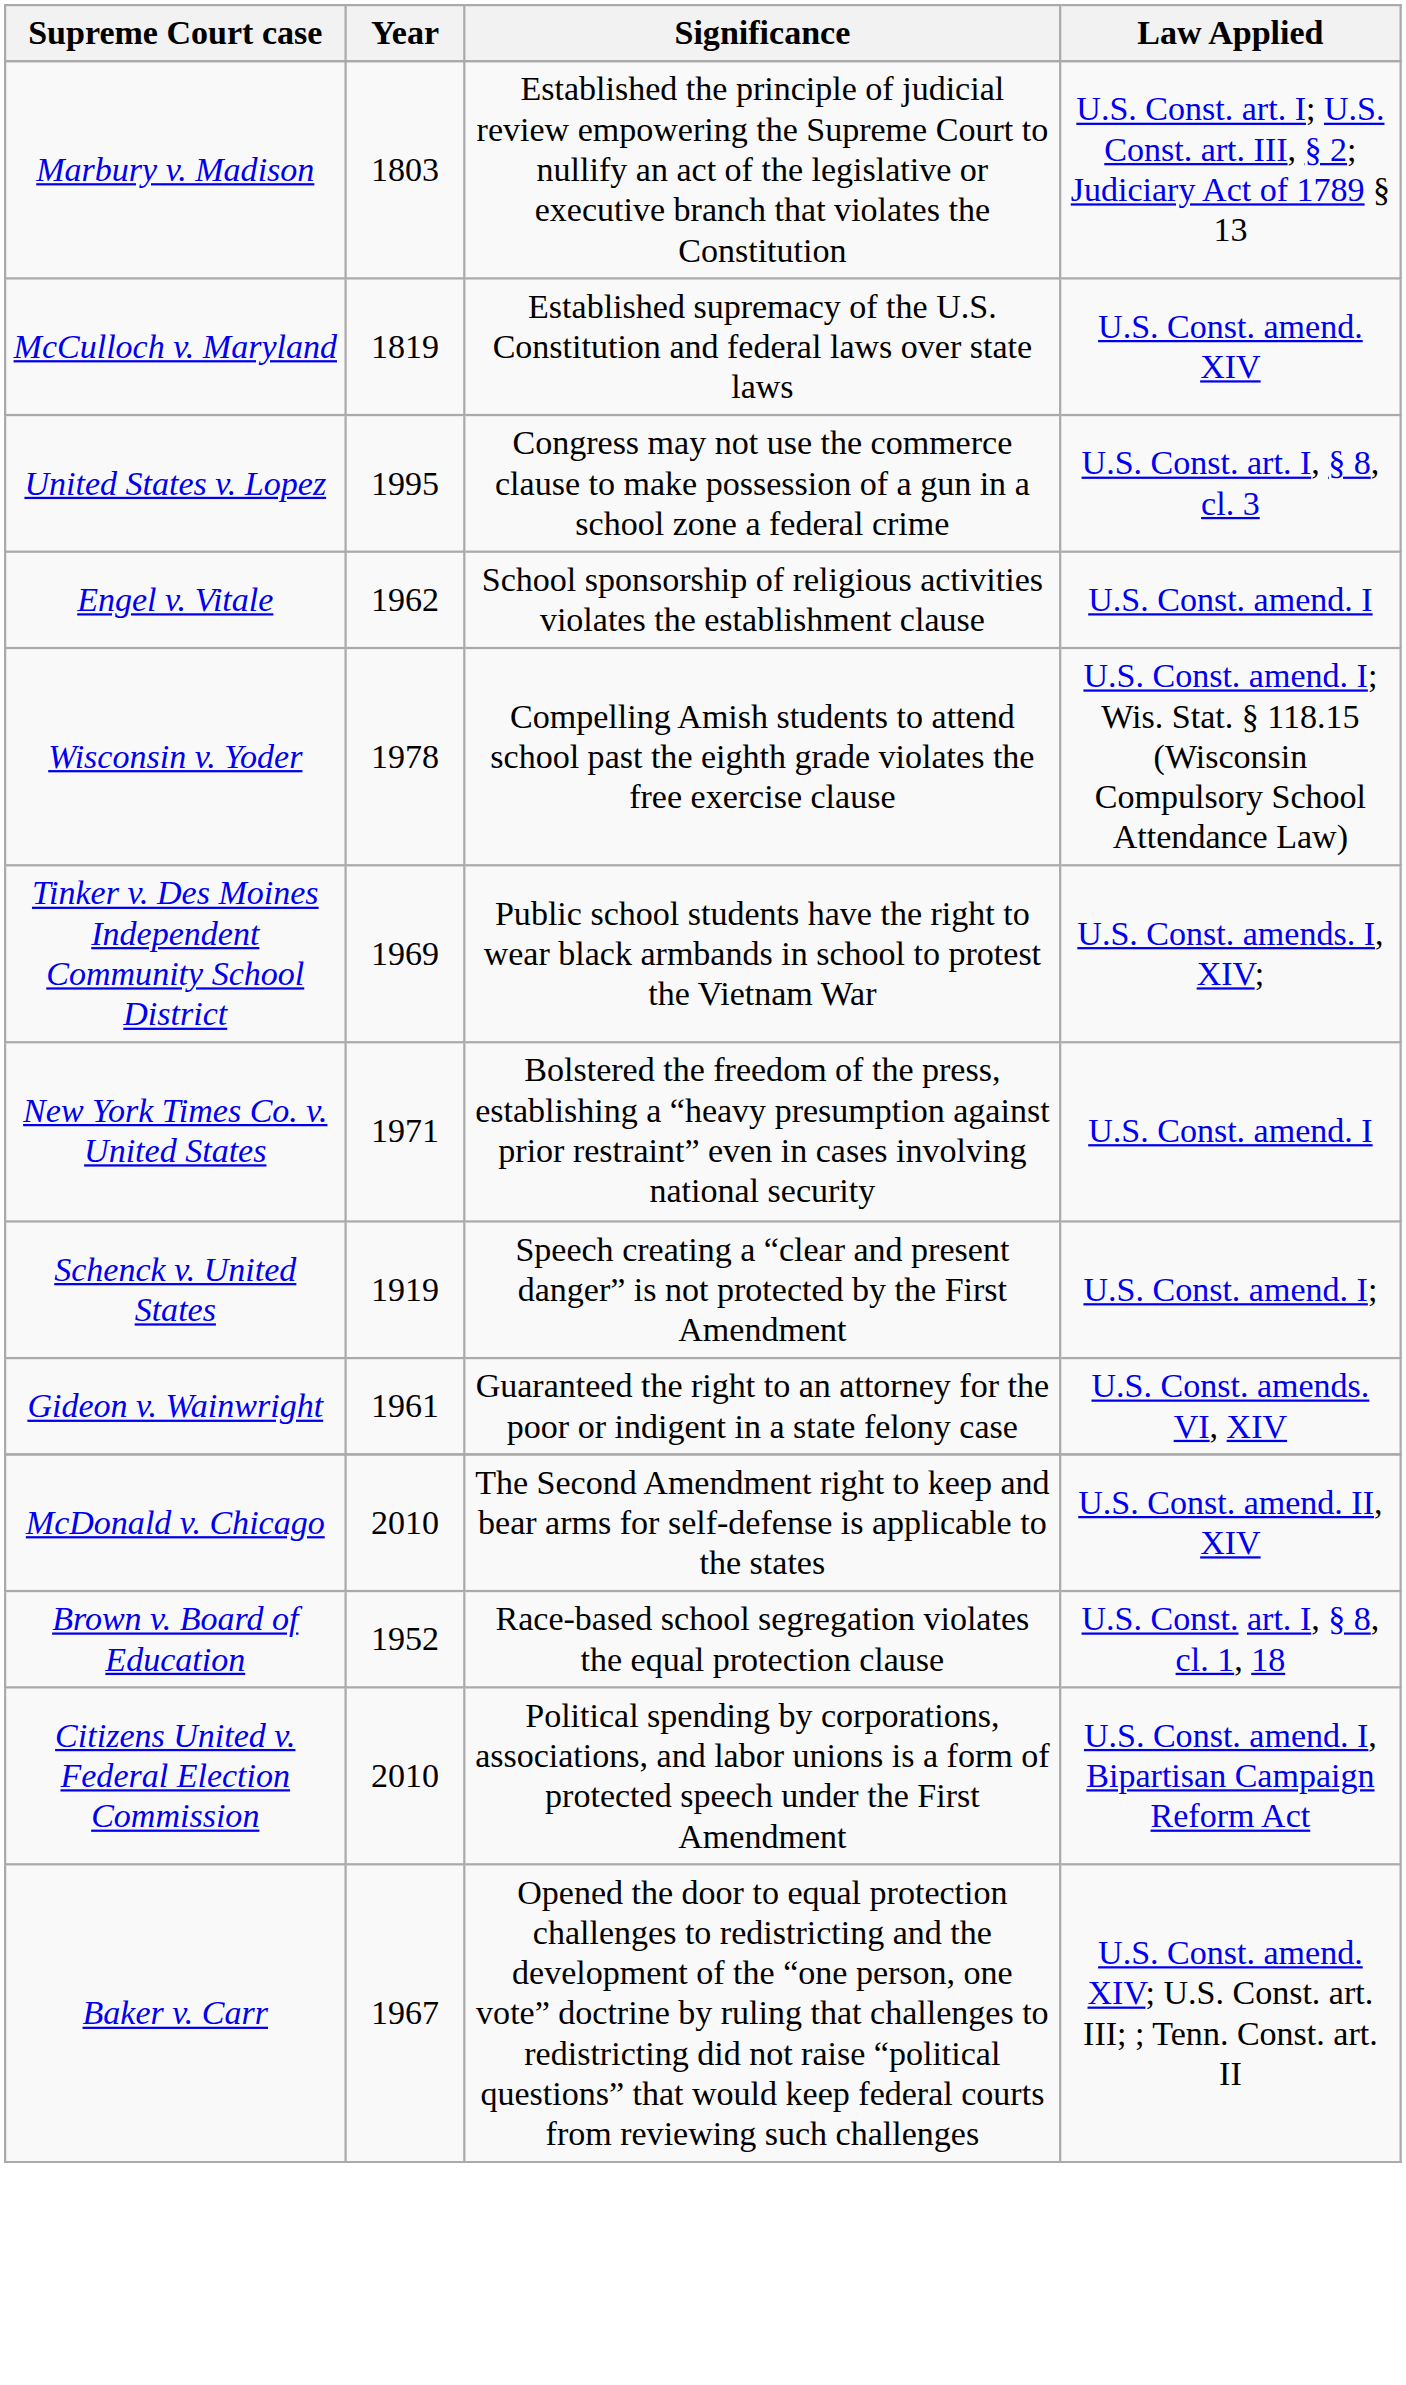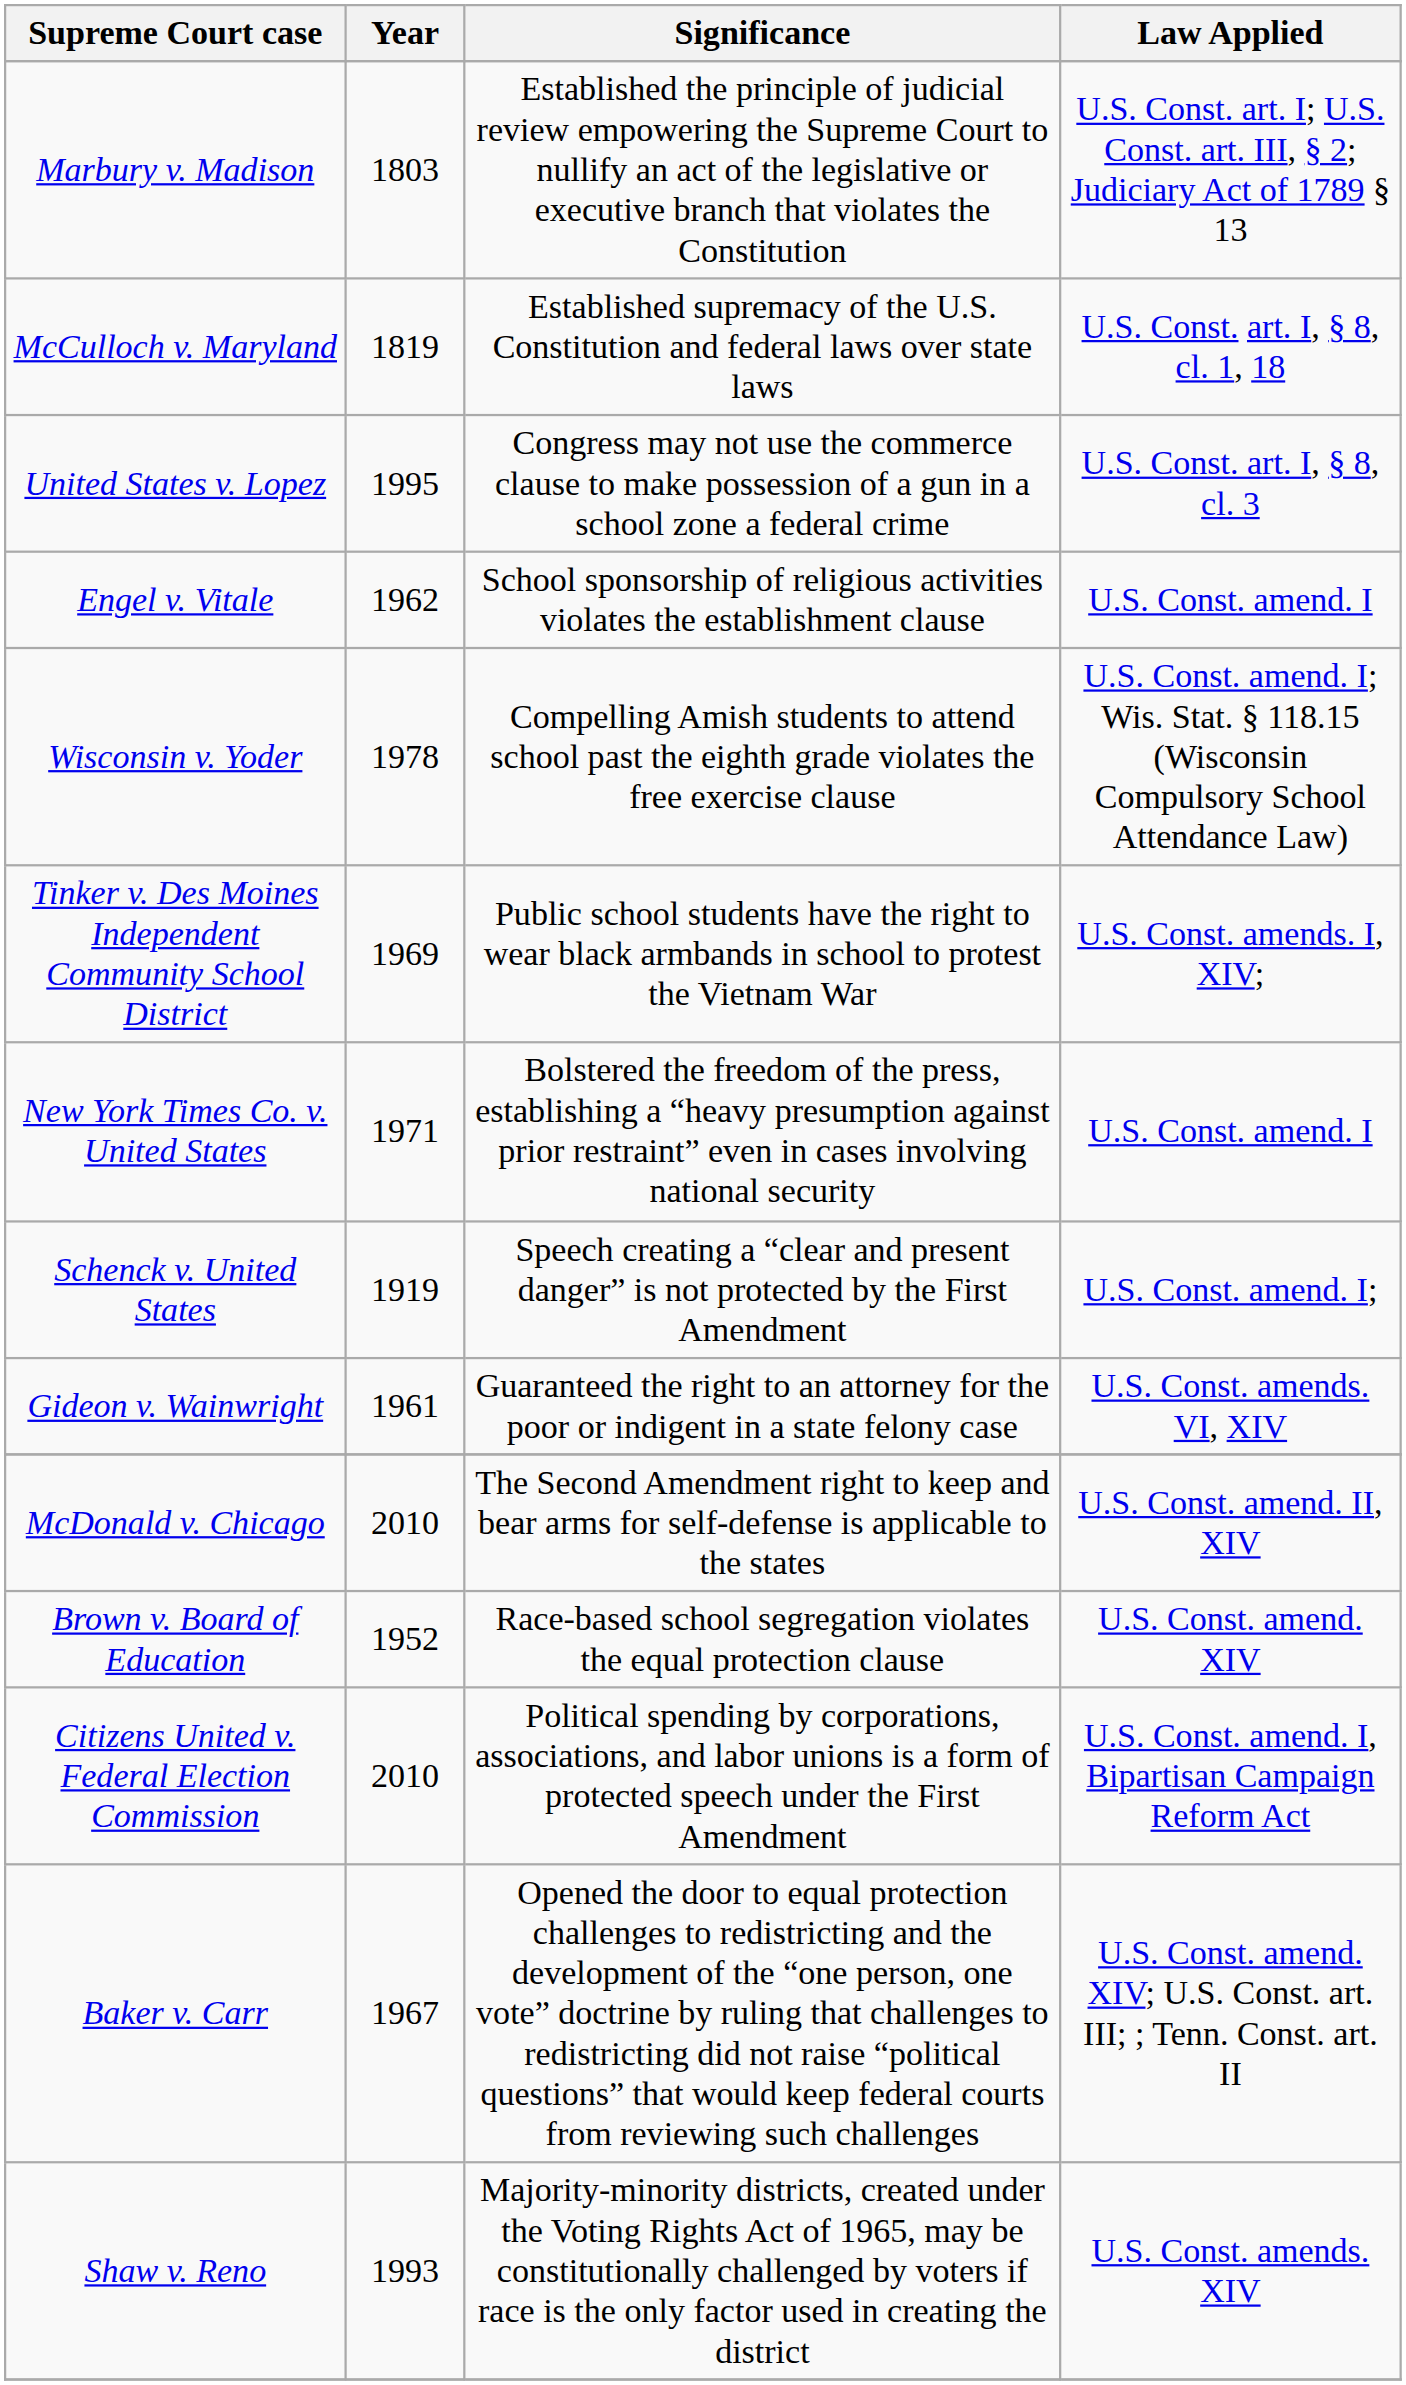McCulloch v. Maryland | Law Applied: U.S. Const. amend. XIV -> U.S. Const. art. I, § 8, cl. 1, 18
Brown v. Board of Education | Law Applied: U.S. Const. art. I, § 8, cl. 1, 18 -> U.S. Const. amend. XIV
+ row: Shaw v. Reno | 1993 | Majority-minority districts, created under the Voting Rights Act of 1965, may be constitutionally challenged by voters if race is the only factor used in creating the district | U.S. Const. amends. XIV
